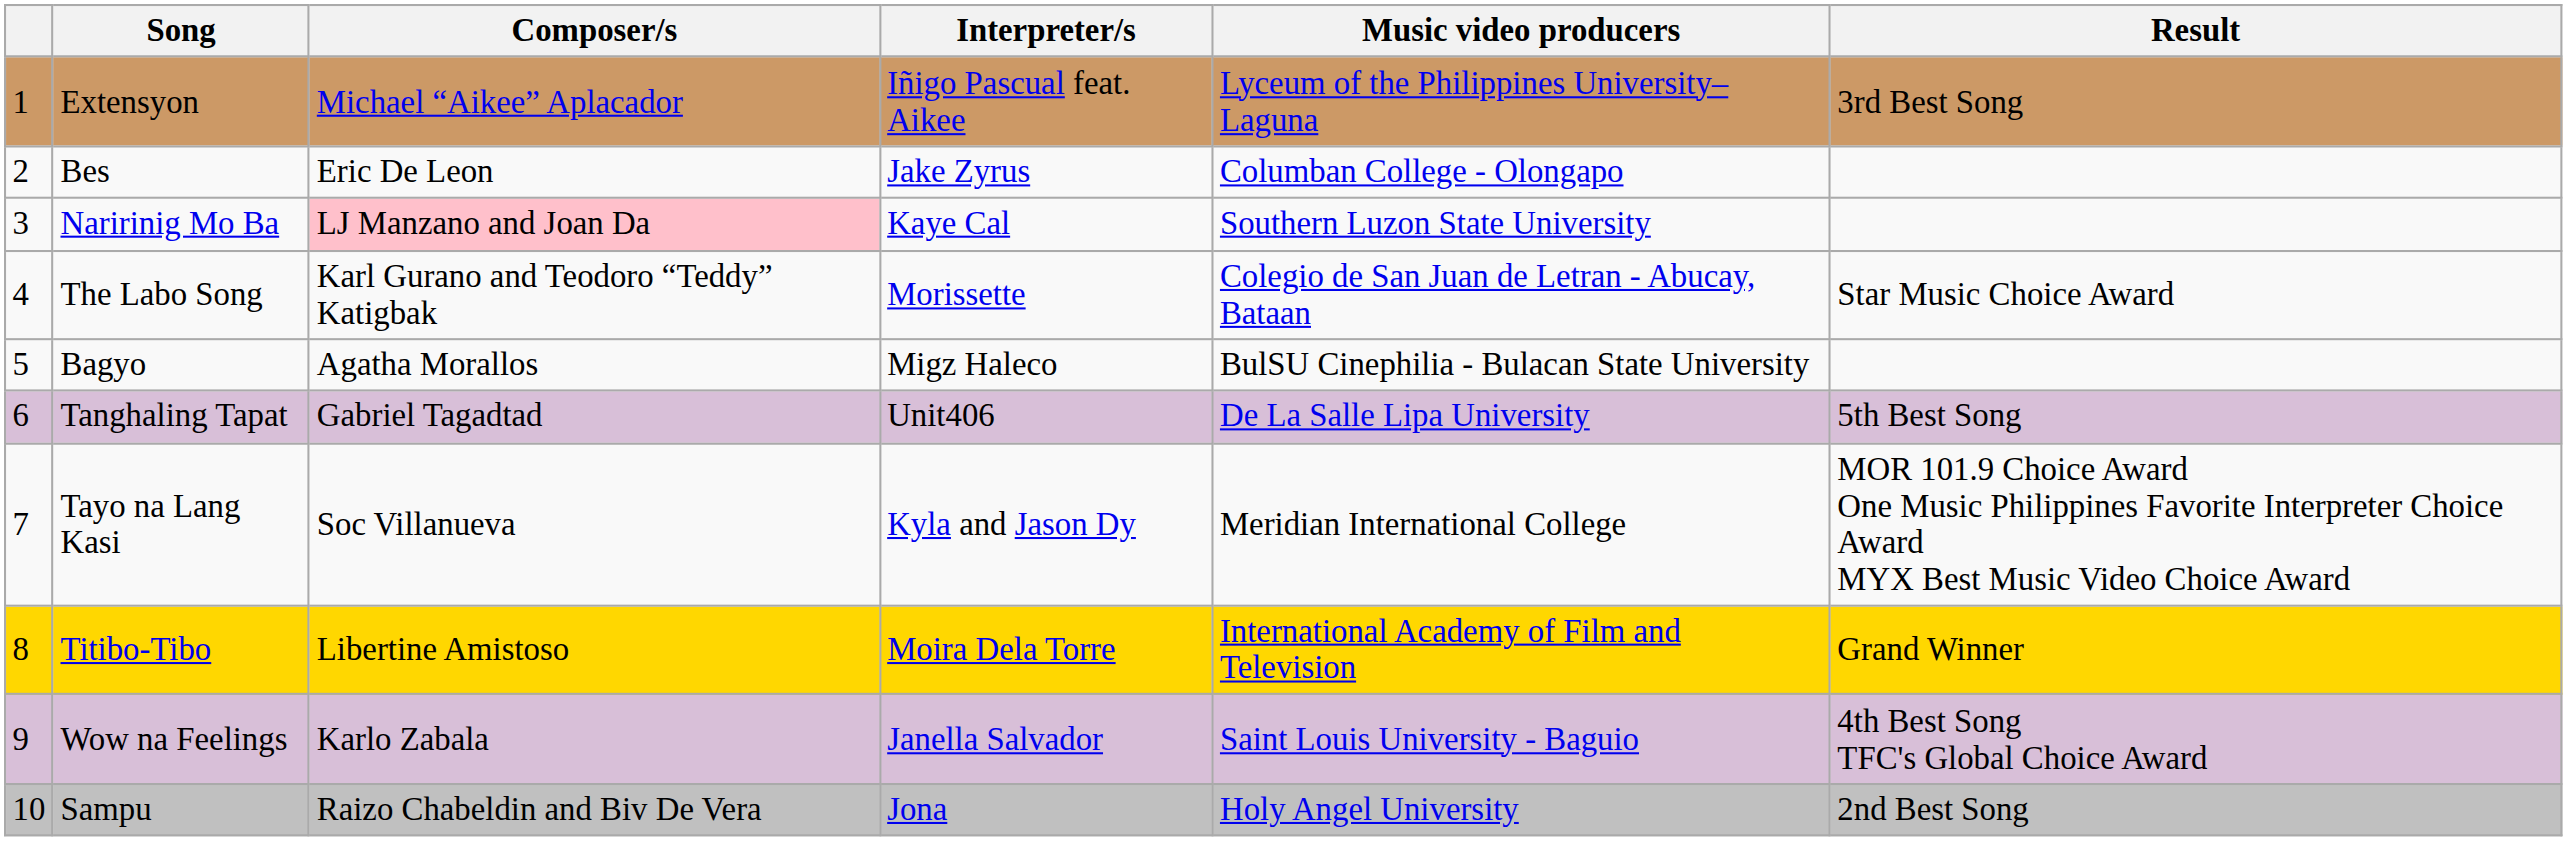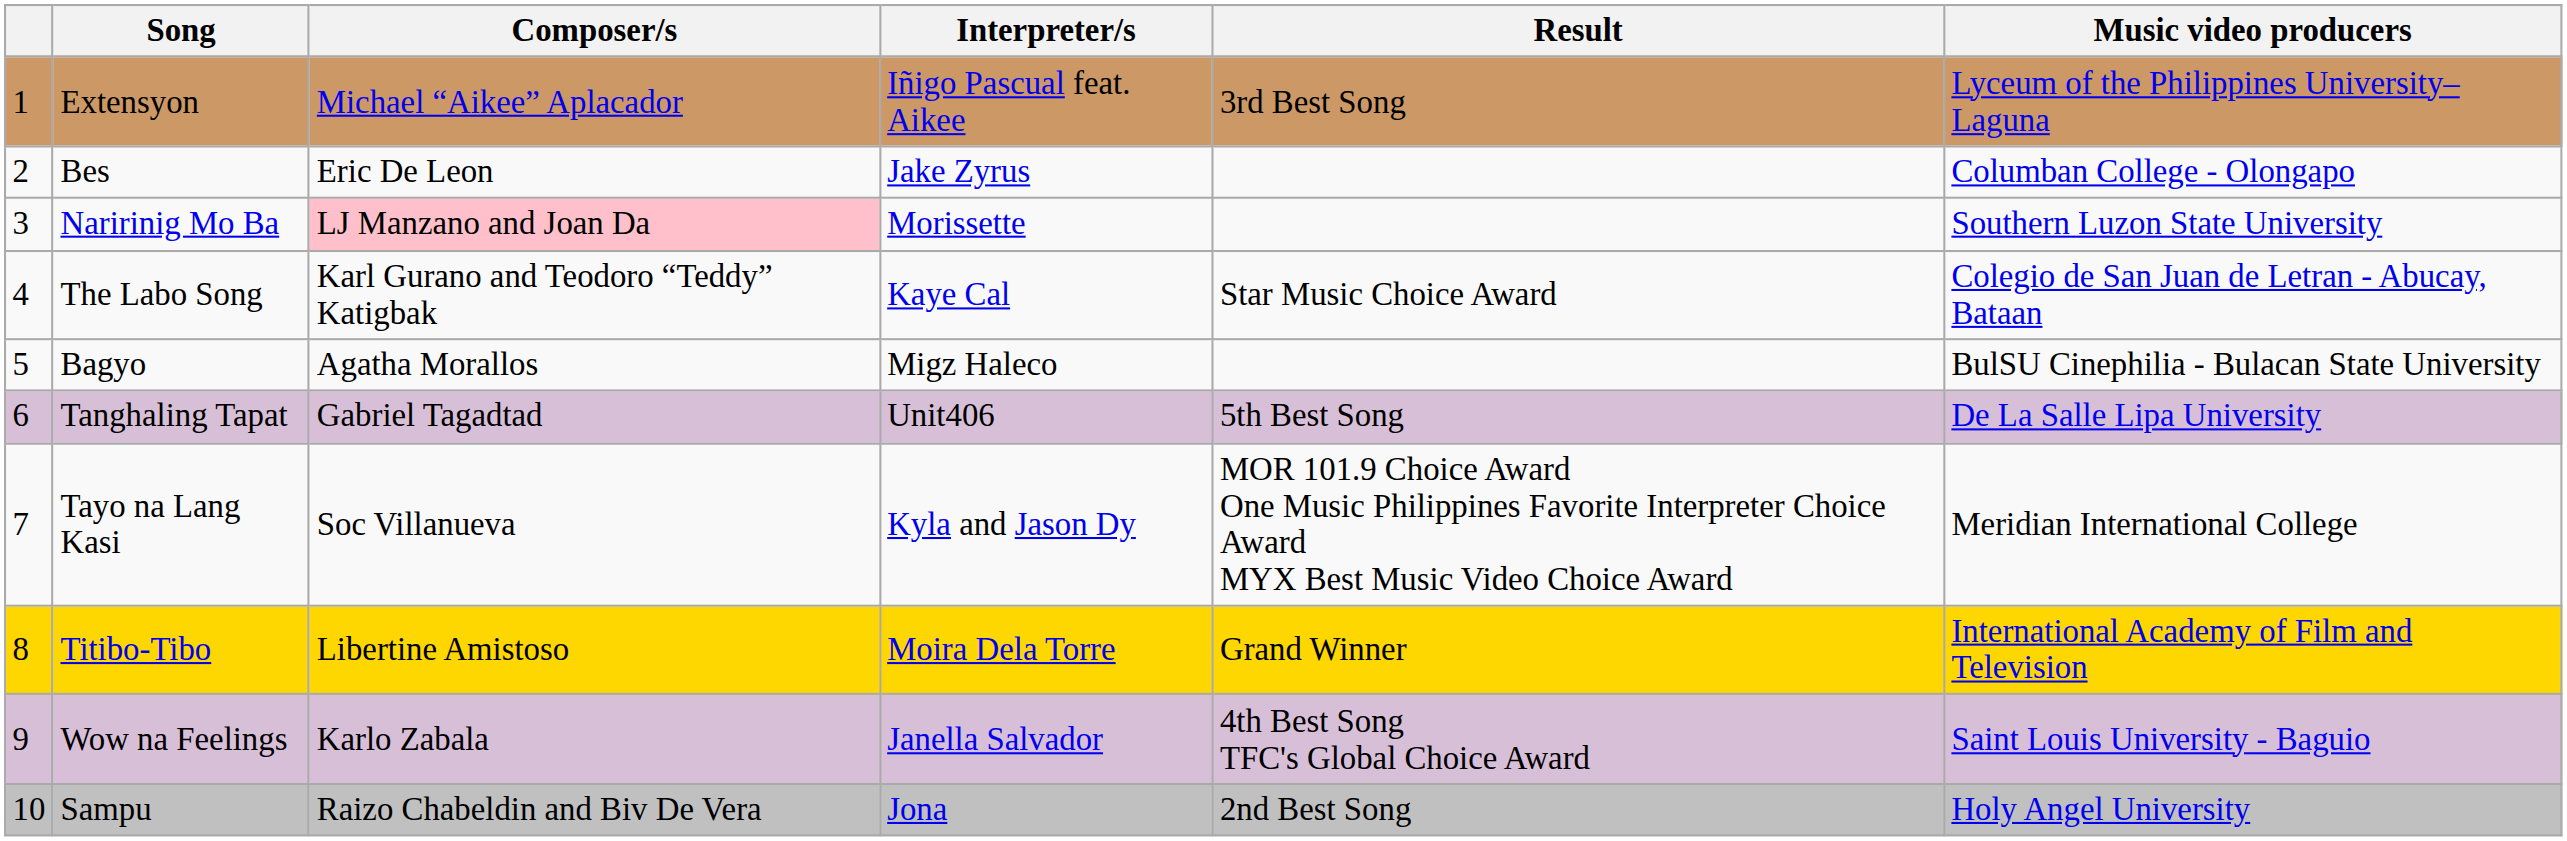columns swapped: Music video producers <-> Result
Naririnig Mo Ba | Interpreter/s: Kaye Cal -> Morissette
The Labo Song | Interpreter/s: Morissette -> Kaye Cal
